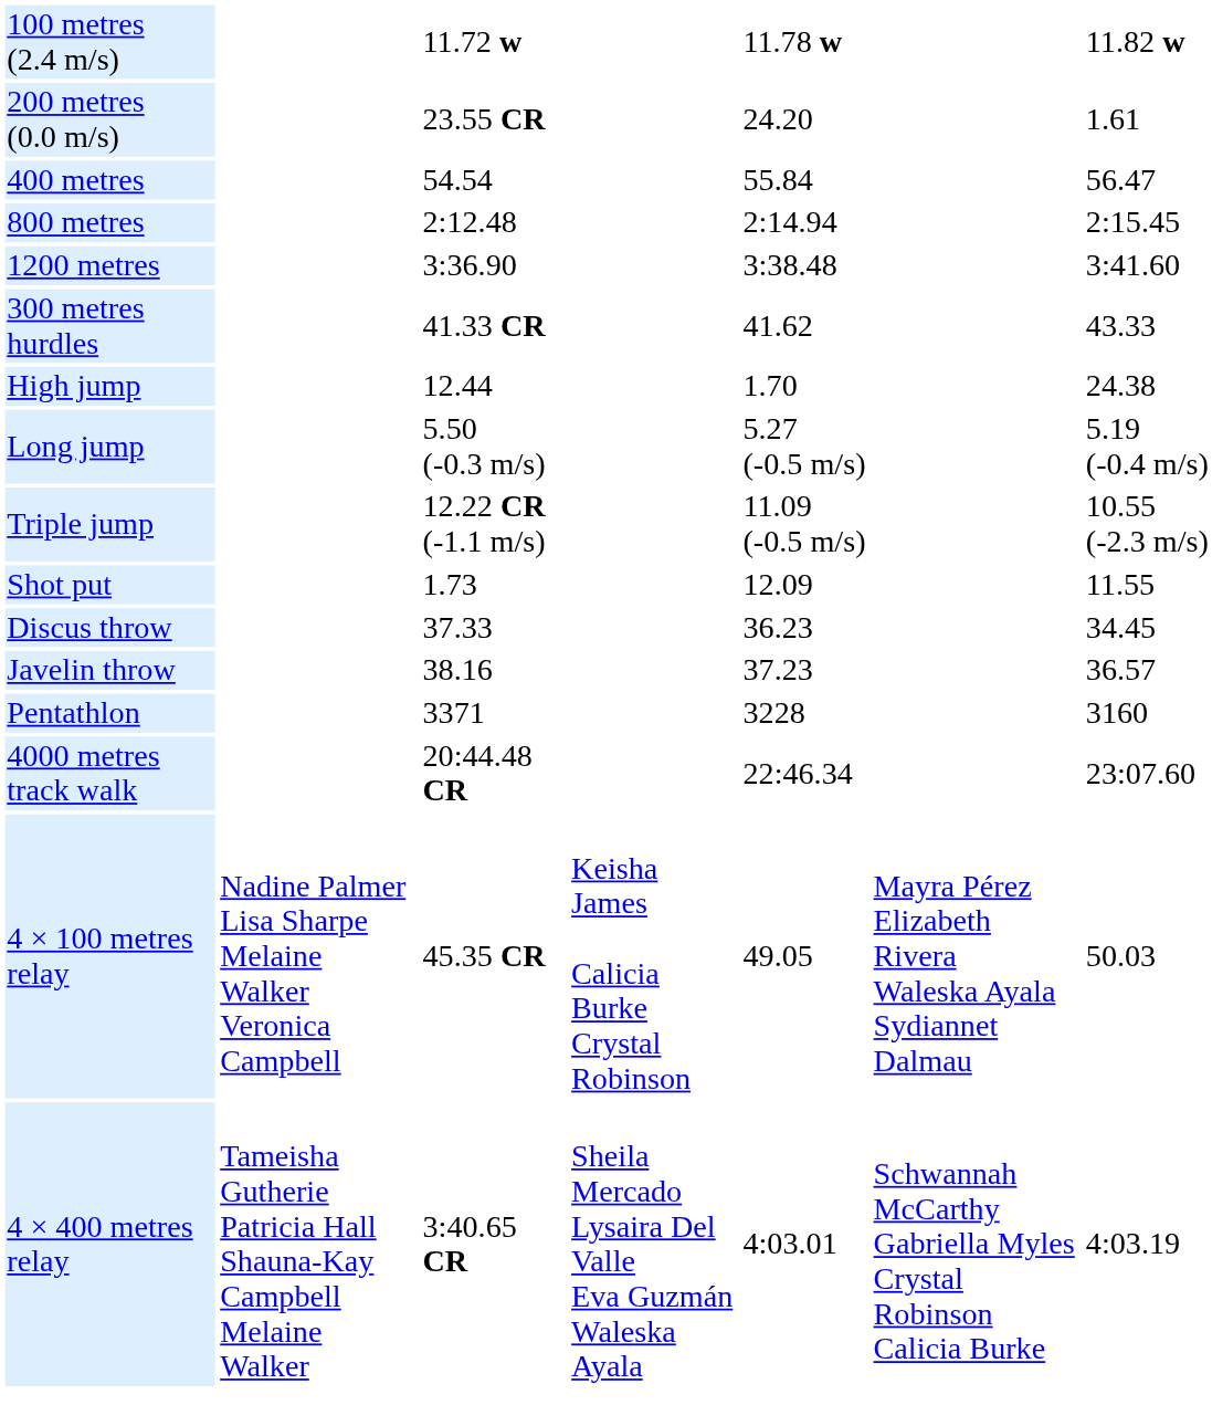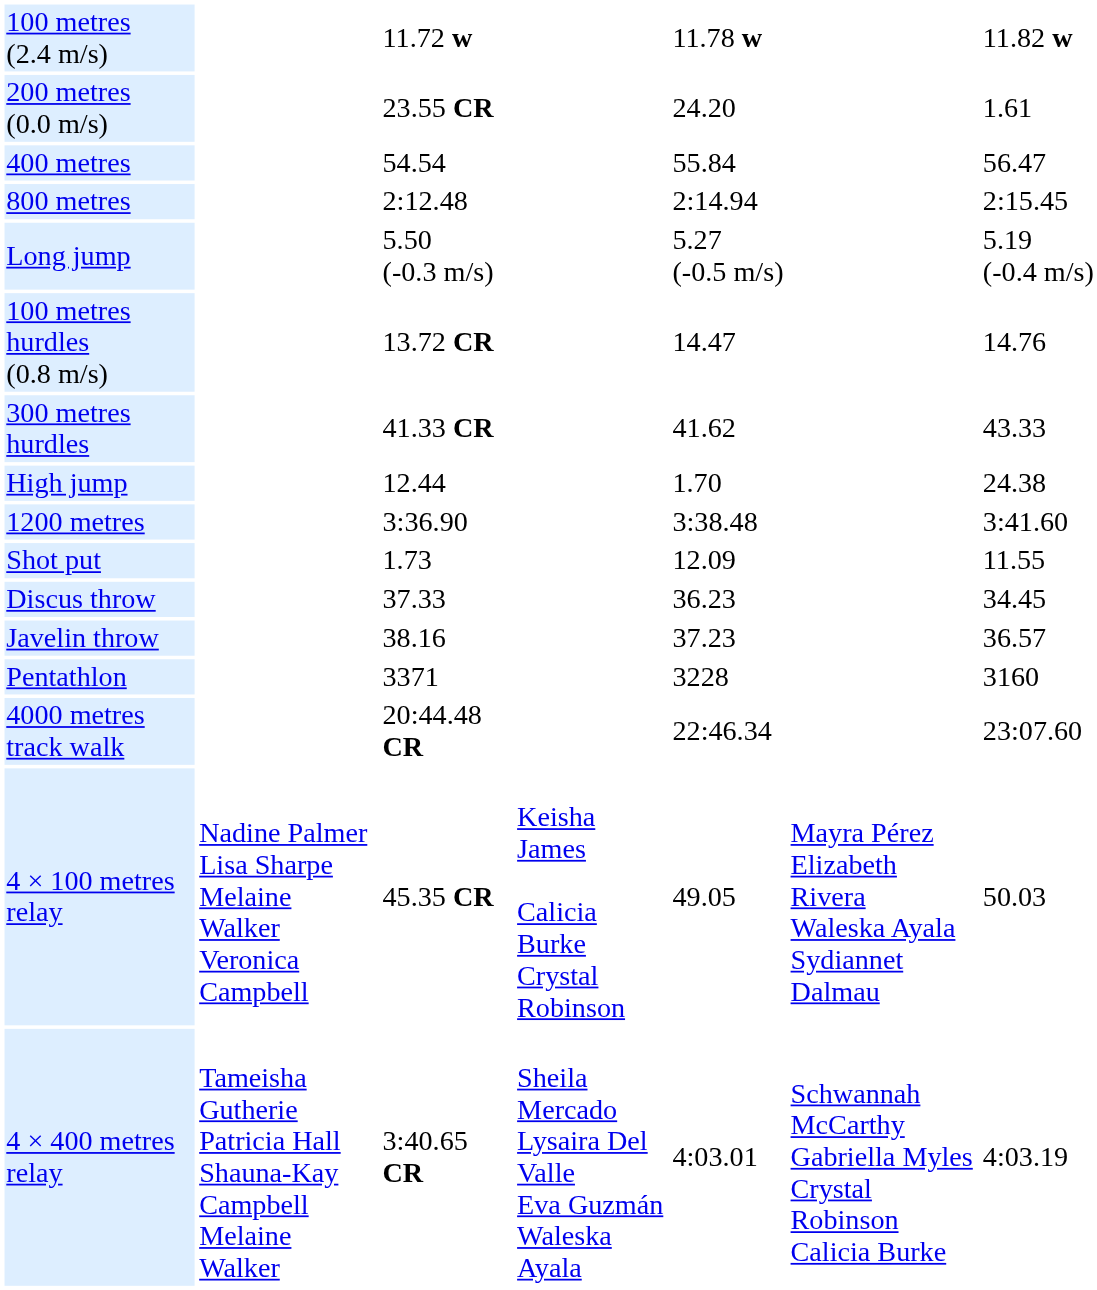rows swapped: 1200 metres <-> Long jump
+ row: 100 metres hurdles (0.8 m/s) | 13.72 CR | 14.47 | 14.76
- row: Triple jump | 12.22 CR (-1.1 m/s) | 11.09 (-0.5 m/s) | 10.55 (-2.3 m/s)
